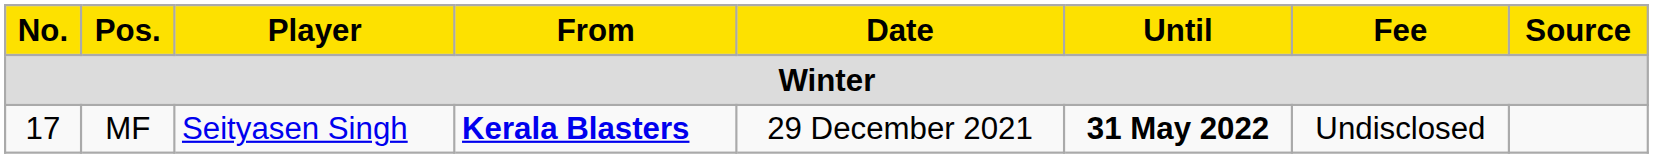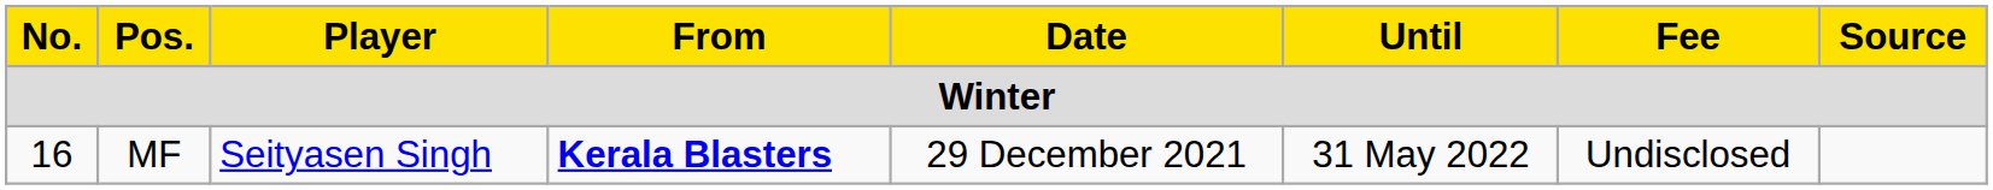MF | No.: 17 -> 16
MF | Until: bold -> normal
